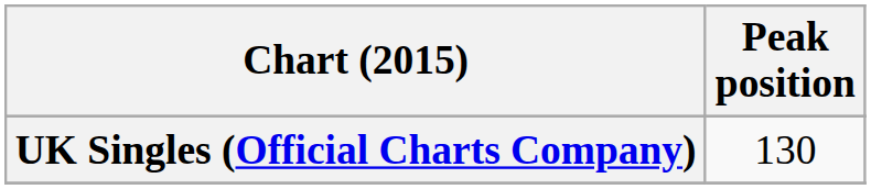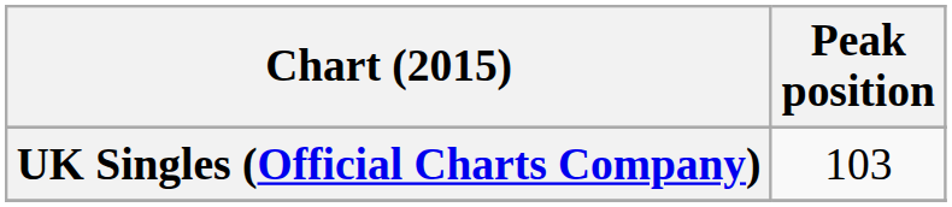UK Singles (Official Charts Company) | Peak position: 130 -> 103
